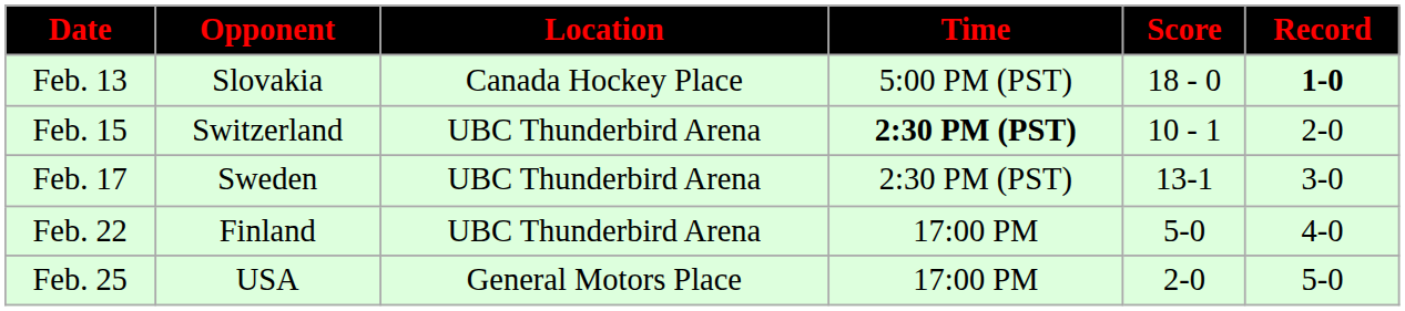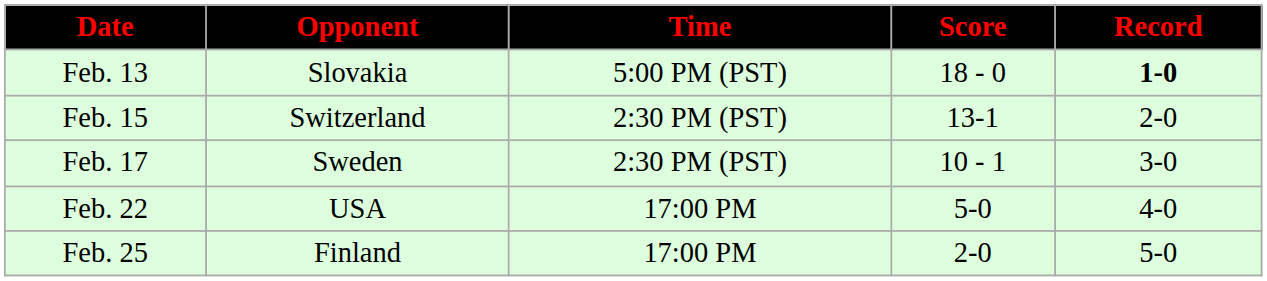- column: Location | Canada Hockey Place | UBC Thunderbird Arena | UBC Thunderbird Arena | UBC Thunderbird Arena | General Motors Place
Feb. 15 | Time: bold -> normal
Feb. 15 | Score: 10 - 1 -> 13-1
Feb. 17 | Score: 13-1 -> 10 - 1
Feb. 22 | Opponent: Finland -> USA
Feb. 25 | Opponent: USA -> Finland
